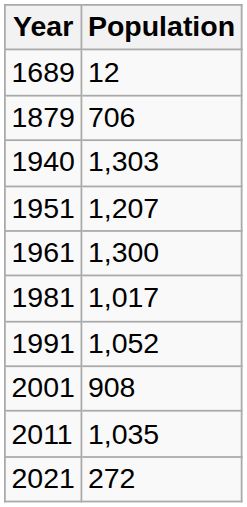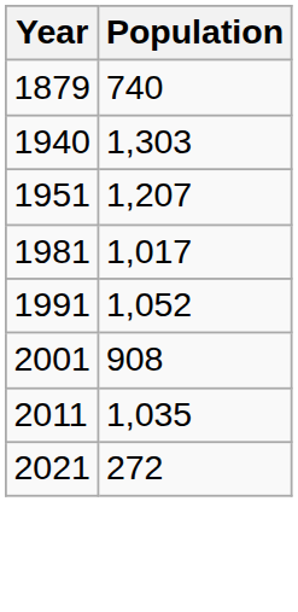- row: 1689 | 12
1879 | Population: 706 -> 740
- row: 1961 | 1,300
